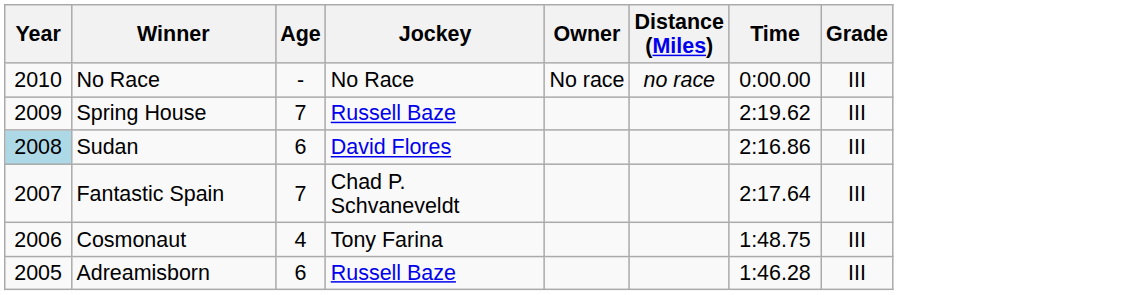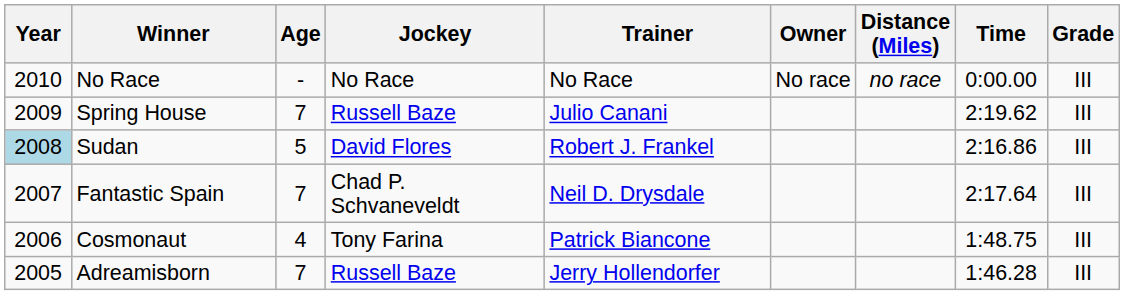+ column: Trainer | No Race | Julio Canani | Robert J. Frankel | Neil D. Drysdale | Patrick Biancone | Jerry Hollendorfer
Sudan | Age: 6 -> 5
Adreamisborn | Age: 6 -> 7
